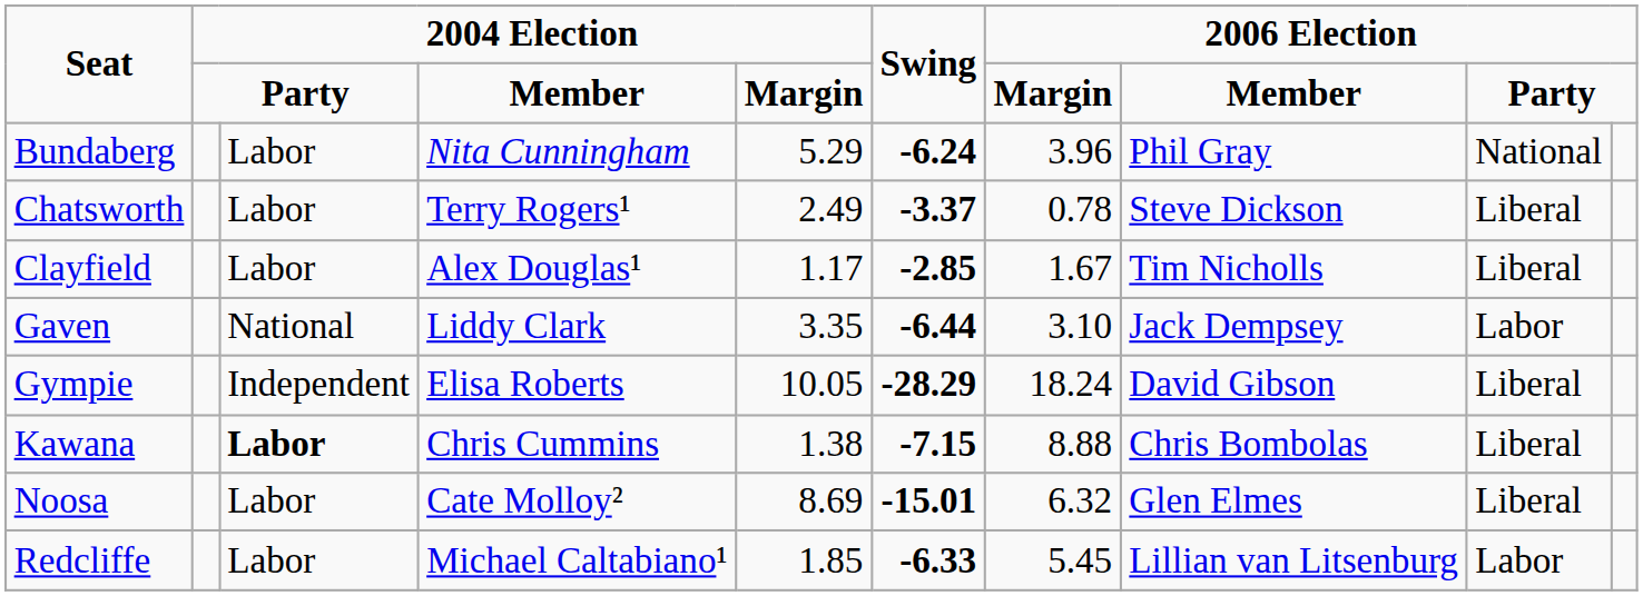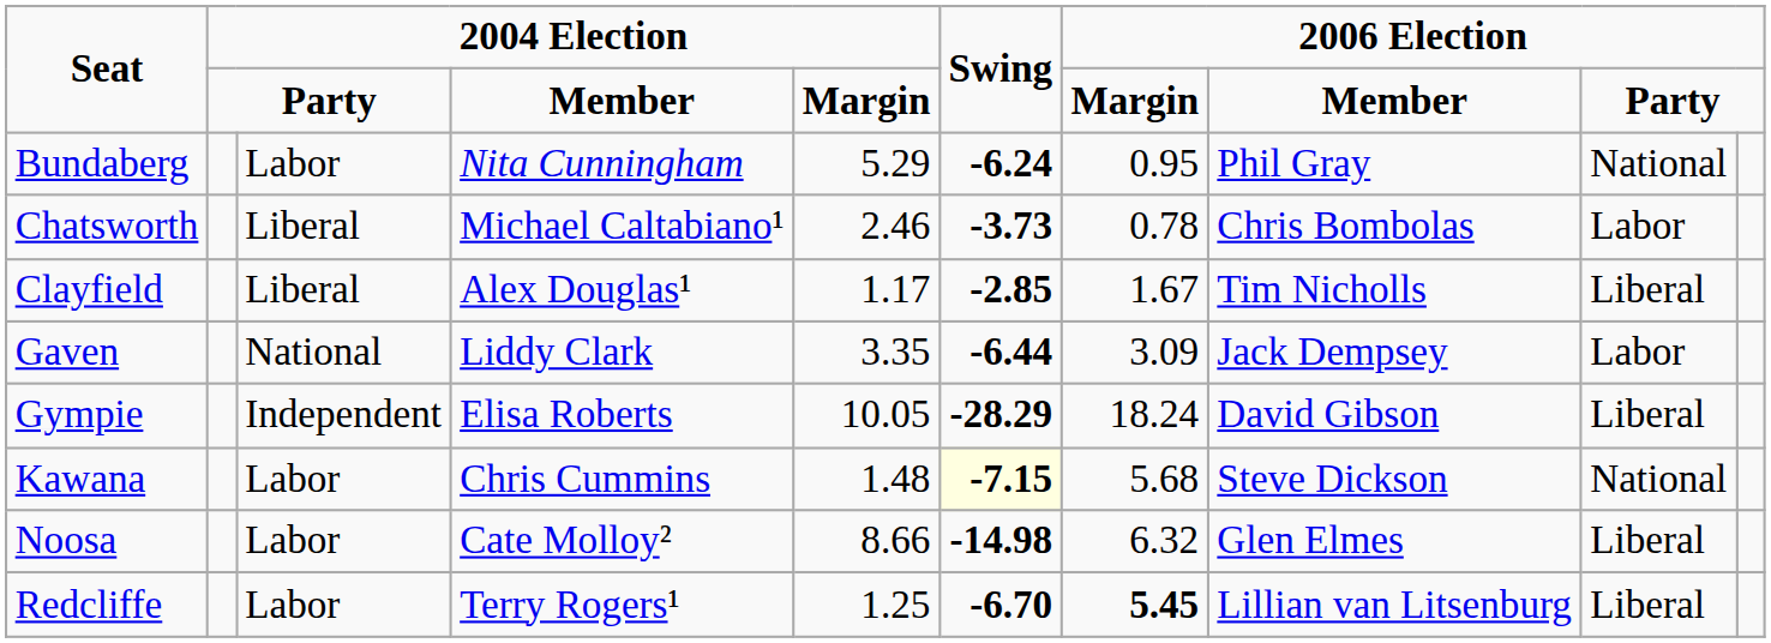Bundaberg | column 7: 3.96 -> 0.95
Chatsworth | column 3: Labor -> Liberal
Chatsworth | column 4: Terry Rogers¹ -> Michael Caltabiano¹
Chatsworth | column 5: 2.49 -> 2.46
Chatsworth | Swing: -3.37 -> -3.73
Chatsworth | column 8: Steve Dickson -> Chris Bombolas
Chatsworth | column 9: Liberal -> Labor
Clayfield | column 3: Labor -> Liberal
Gaven | column 7: 3.10 -> 3.09
Kawana | column 3: bold -> normal
Kawana | column 5: 1.38 -> 1.48
Kawana | Swing: no background -> lightyellow background
Kawana | column 7: 8.88 -> 5.68
Kawana | column 8: Chris Bombolas -> Steve Dickson
Kawana | column 9: Liberal -> National
Noosa | column 5: 8.69 -> 8.66
Noosa | Swing: -15.01 -> -14.98
Redcliffe | column 4: Michael Caltabiano¹ -> Terry Rogers¹
Redcliffe | column 5: 1.85 -> 1.25
Redcliffe | Swing: -6.33 -> -6.70
Redcliffe | column 7: normal -> bold
Redcliffe | column 9: Labor -> Liberal
